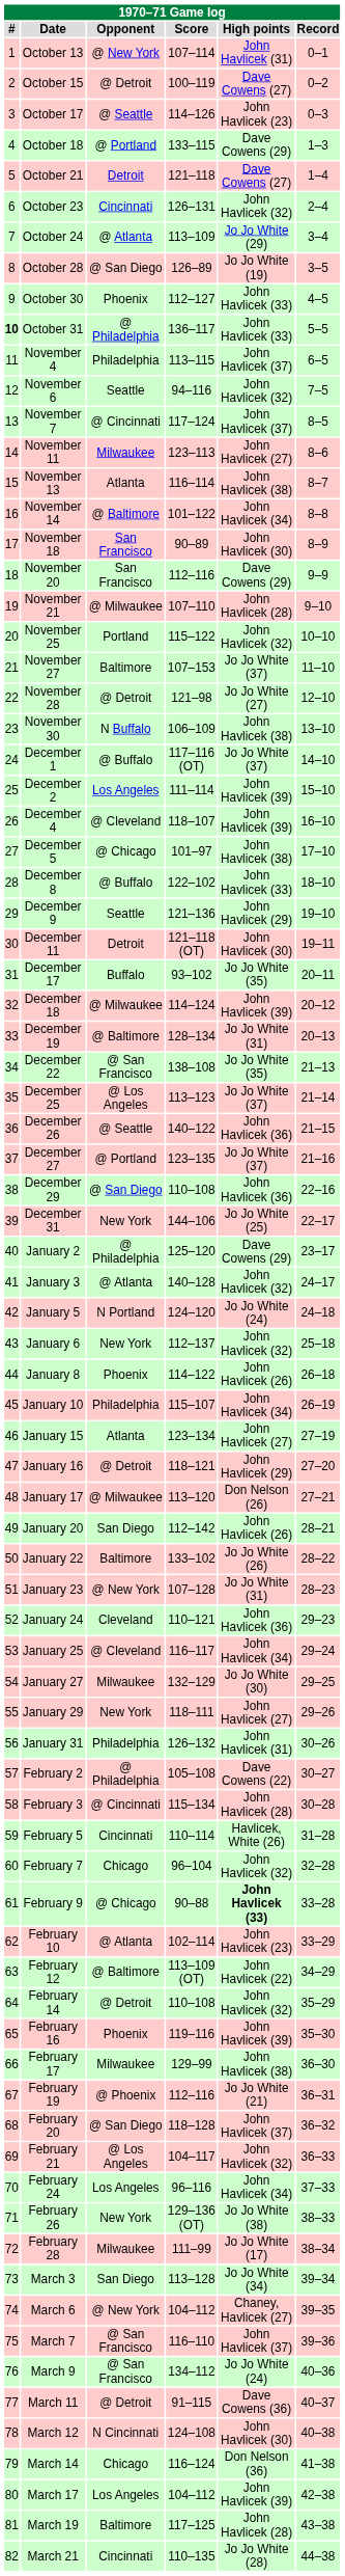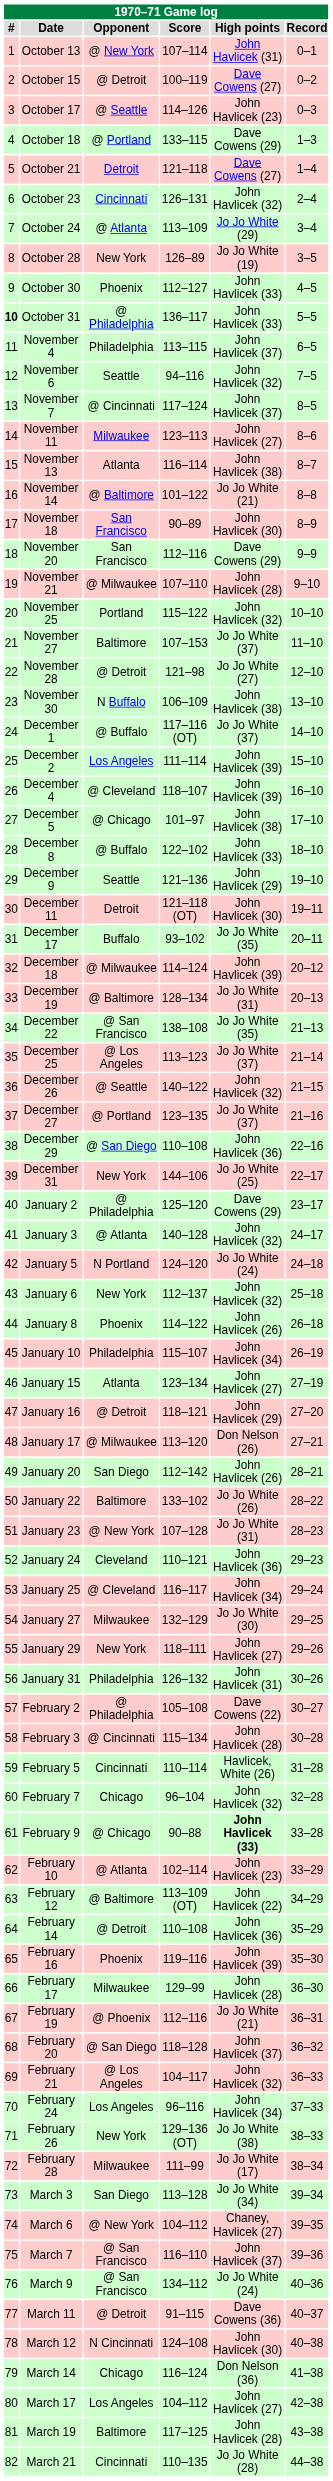October 28 | Opponent: @ San Diego -> New York
November 14 | High points: John Havlicek (34) -> Jo Jo White (21)
December 26 | High points: John Havlicek (36) -> John Havlicek (32)
February 14 | High points: John Havlicek (32) -> John Havlicek (36)
February 17 | High points: John Havlicek (38) -> John Havlicek (28)
March 17 | High points: John Havlicek (39) -> John Havlicek (27)
